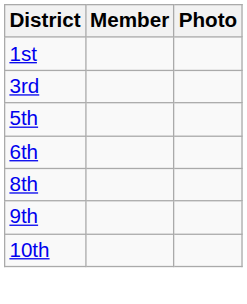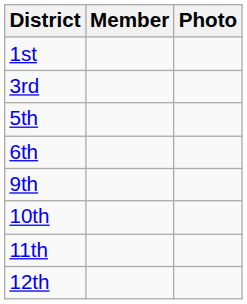- row: 8th
+ row: 11th
+ row: 12th
